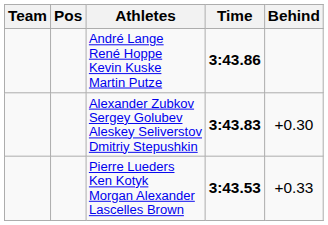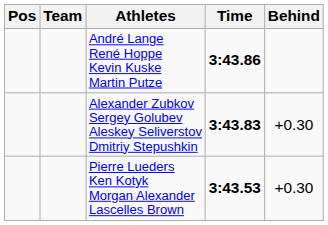columns swapped: Pos <-> Team
Pierre Lueders Ken Kotyk Morgan Alexander Lascelles Brown | Behind: +0.33 -> +0.30
